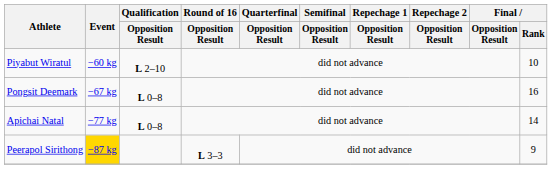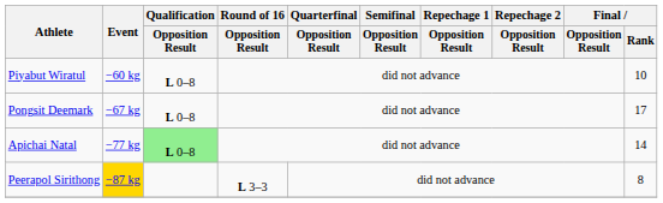Piyabut Wiratul | Qualification / Opposition Result: L 2–10 -> L 0–8
Pongsit Deemark | Final / Rank: 16 -> 17
Apichai Natal | Qualification / Opposition Result: no background -> lightgreen background
Peerapol Sirithong | Final / Rank: 9 -> 8
